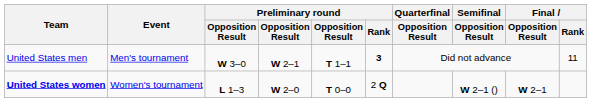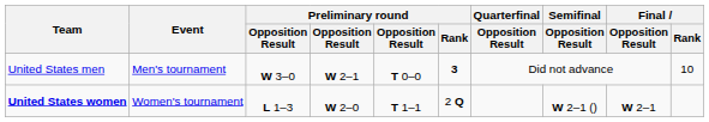United States men | column 5: T 1–1 -> T 0–0
United States men | Final / Rank: 11 -> 10
United States women | column 5: T 0–0 -> T 1–1
